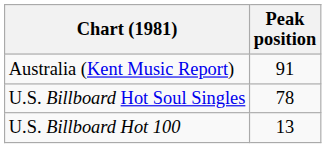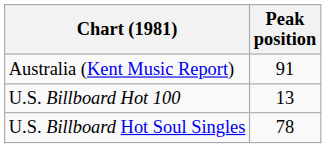rows swapped: U.S. Billboard Hot 100 <-> U.S. Billboard Hot Soul Singles
